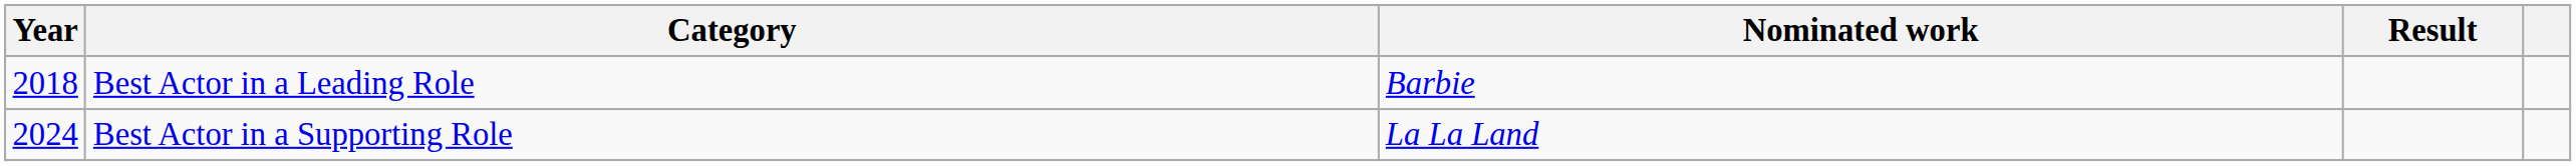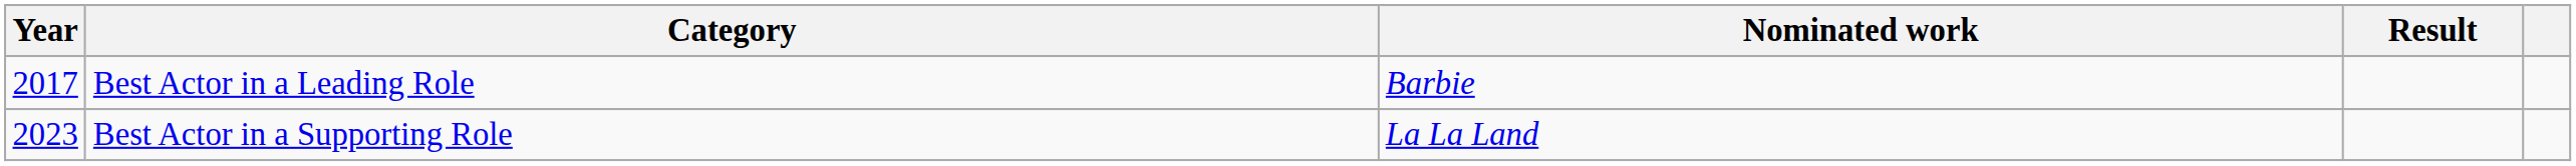Best Actor in a Leading Role | Year: 2018 -> 2017
Best Actor in a Supporting Role | Year: 2024 -> 2023
